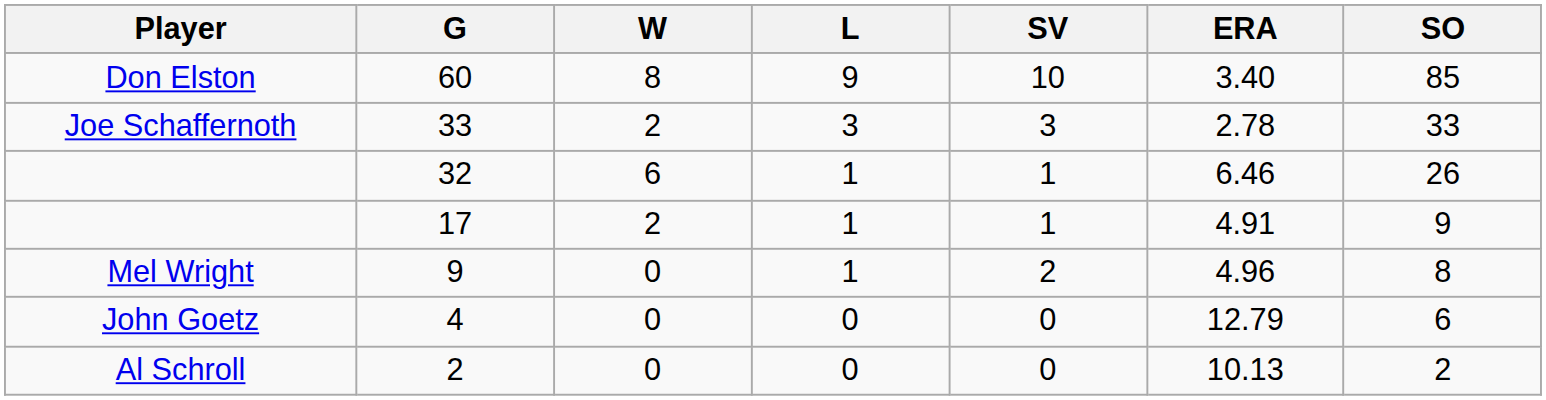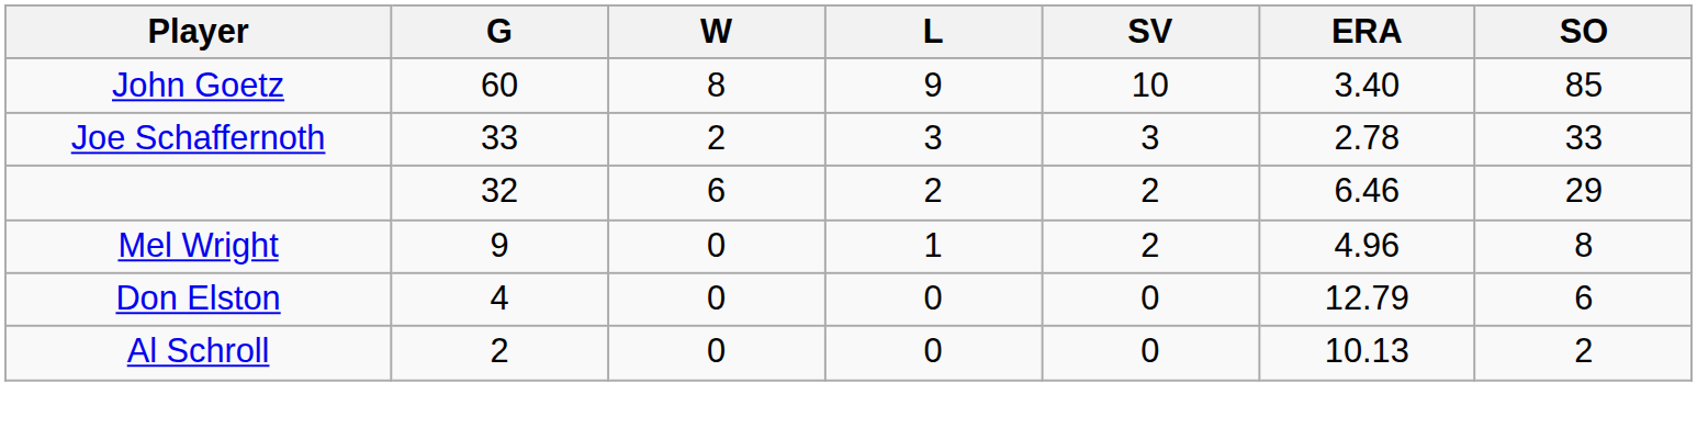60 | Player: Don Elston -> John Goetz
32 | L: 1 -> 2
32 | SV: 1 -> 2
32 | SO: 26 -> 29
- row: 17 | 2 | 1 | 1 | 4.91 | 9
4 | Player: John Goetz -> Don Elston
